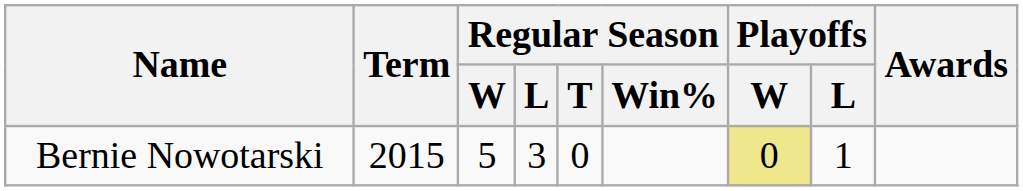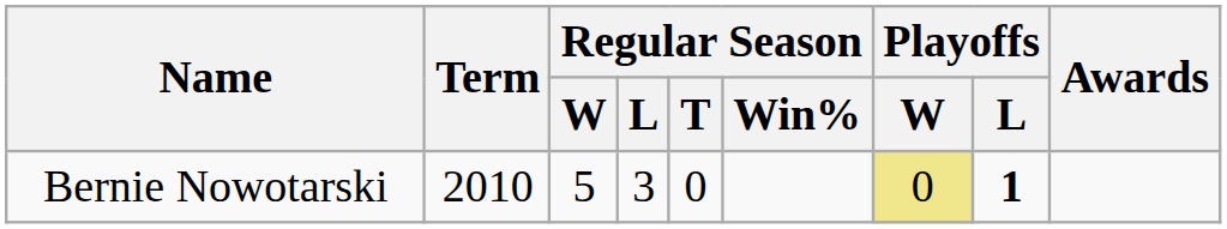Bernie Nowotarski | Term: 2015 -> 2010
Bernie Nowotarski | Playoffs / L: normal -> bold
